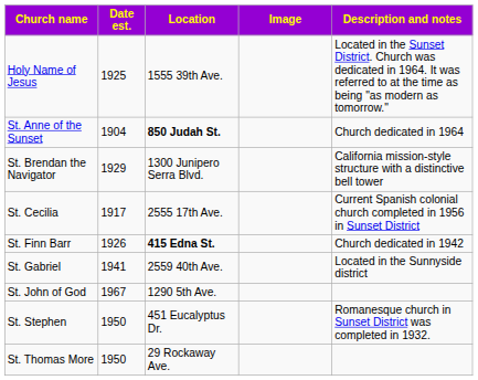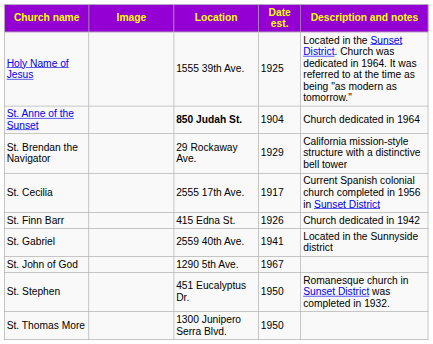columns swapped: Image <-> Date est.
St. Brendan the Navigator | Location: 1300 Junipero Serra Blvd. -> 29 Rockaway Ave.
St. Finn Barr | Location: bold -> normal
St. Thomas More | Location: 29 Rockaway Ave. -> 1300 Junipero Serra Blvd.
